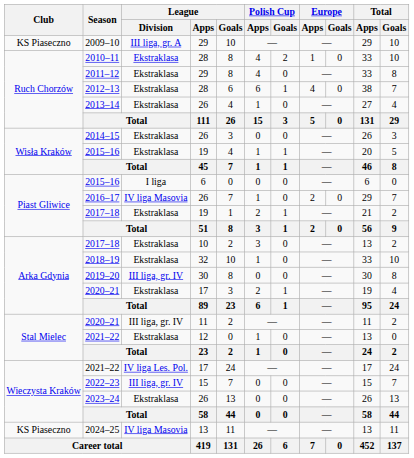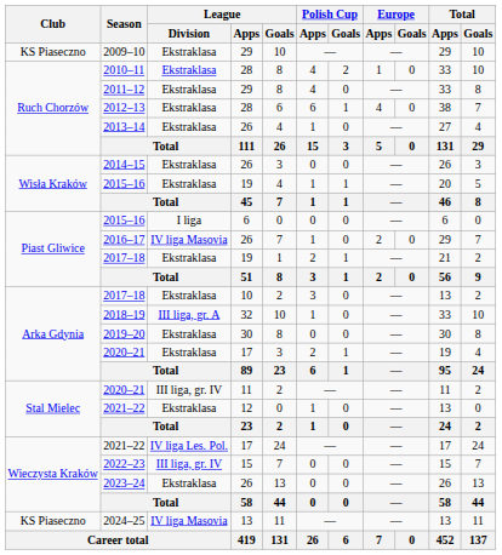2009–10 | League / Division: III liga, gr. A -> Ekstraklasa
2018–19 | League / Division: Ekstraklasa -> III liga, gr. A
2019–20 | League / Division: III liga, gr. IV -> Ekstraklasa
